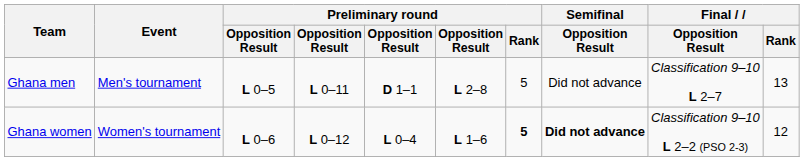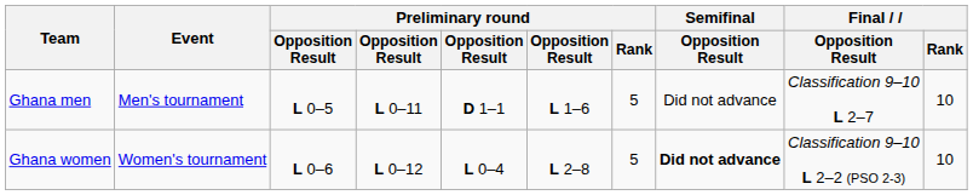Ghana men | column 6: L 2–8 -> L 1–6
Ghana men | Final / Rank: 13 -> 10
Ghana women | column 6: L 1–6 -> L 2–8
Ghana women | Preliminary round / Rank: bold -> normal
Ghana women | Final / Rank: 12 -> 10
